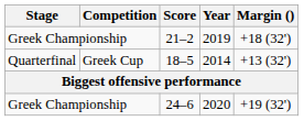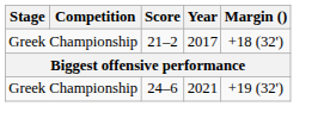21–2 | Year: 2019 -> 2017
- row: Quarterfinal | Greek Cup | 18–5 | 2014 | +13 (32')
24–6 | Year: 2020 -> 2021
